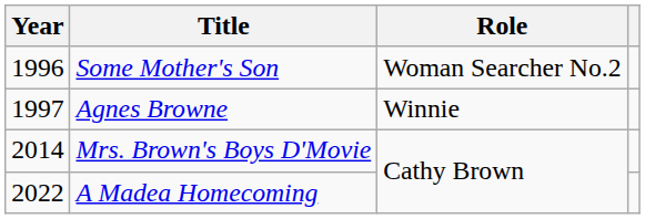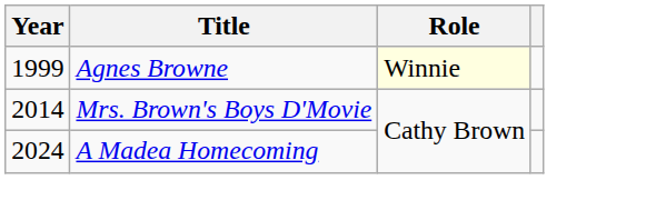- row: 1996 | Some Mother's Son | Woman Searcher No.2
Agnes Browne | Year: 1997 -> 1999
Agnes Browne | Role: no background -> lightyellow background
A Madea Homecoming | Year: 2022 -> 2024
